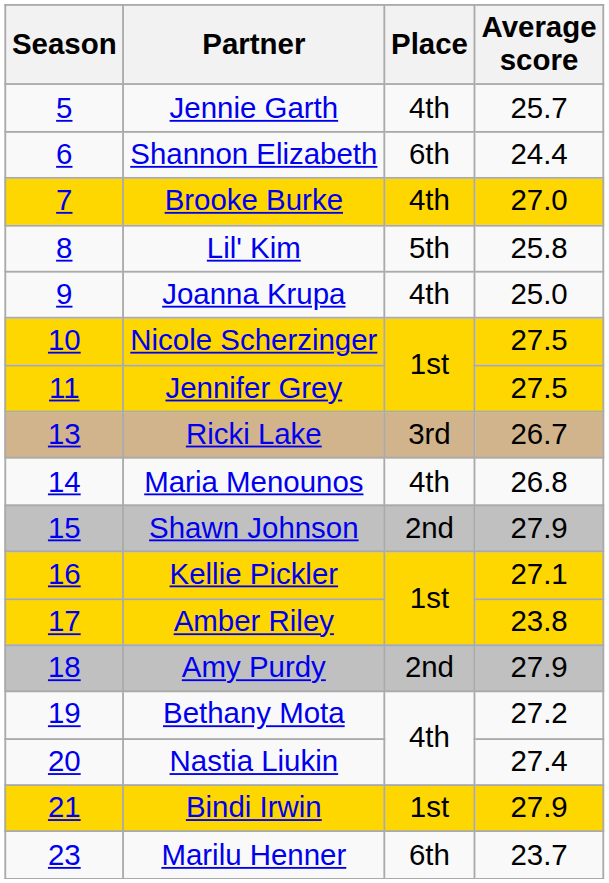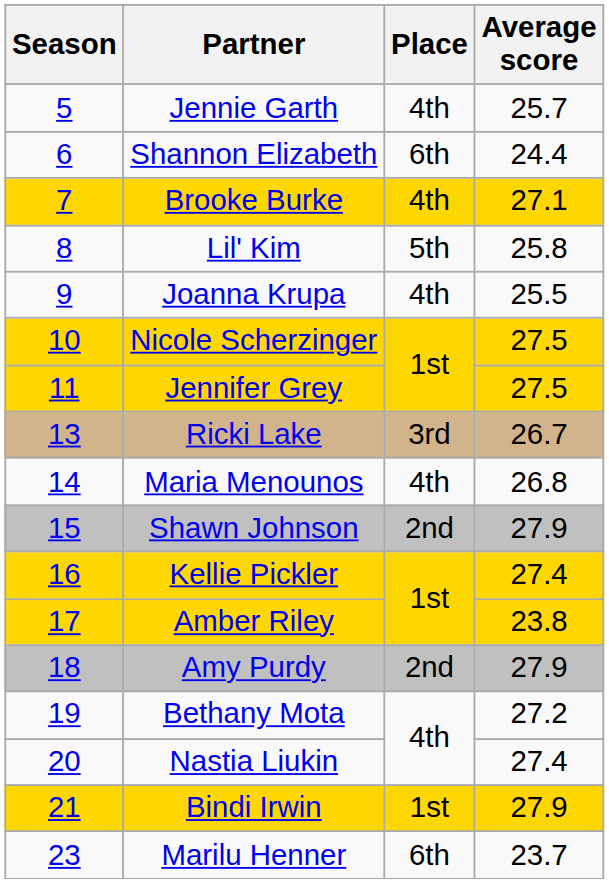Brooke Burke | Average score: 27.0 -> 27.1
Joanna Krupa | Average score: 25.0 -> 25.5
Kellie Pickler | Average score: 27.1 -> 27.4
